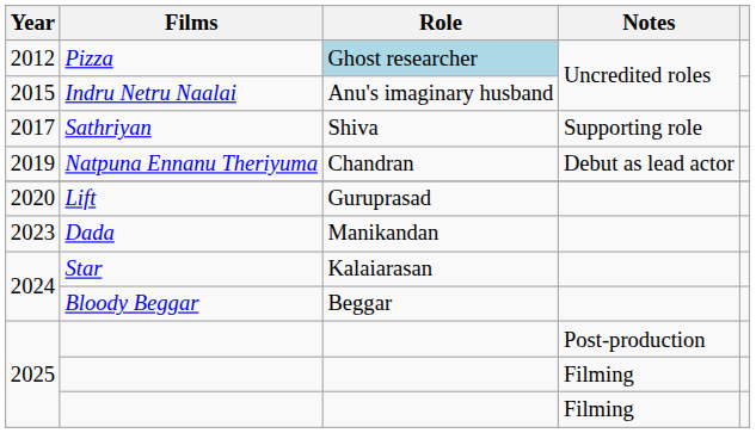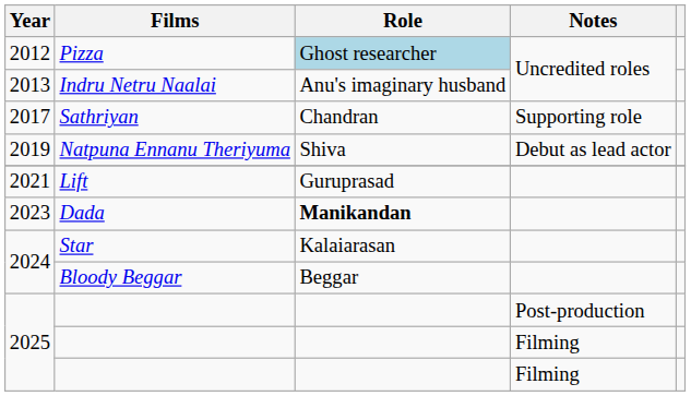Indru Netru Naalai | Year: 2015 -> 2013
Sathriyan | Role: Shiva -> Chandran
Natpuna Ennanu Theriyuma | Role: Chandran -> Shiva
Lift | Year: 2020 -> 2021
Dada | Role: normal -> bold
